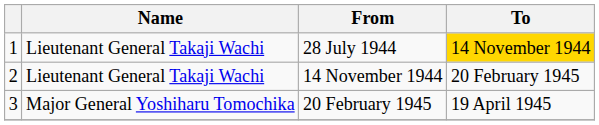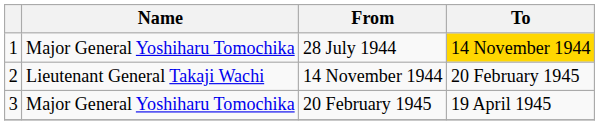28 July 1944 | Name: Lieutenant General Takaji Wachi -> Major General Yoshiharu Tomochika
